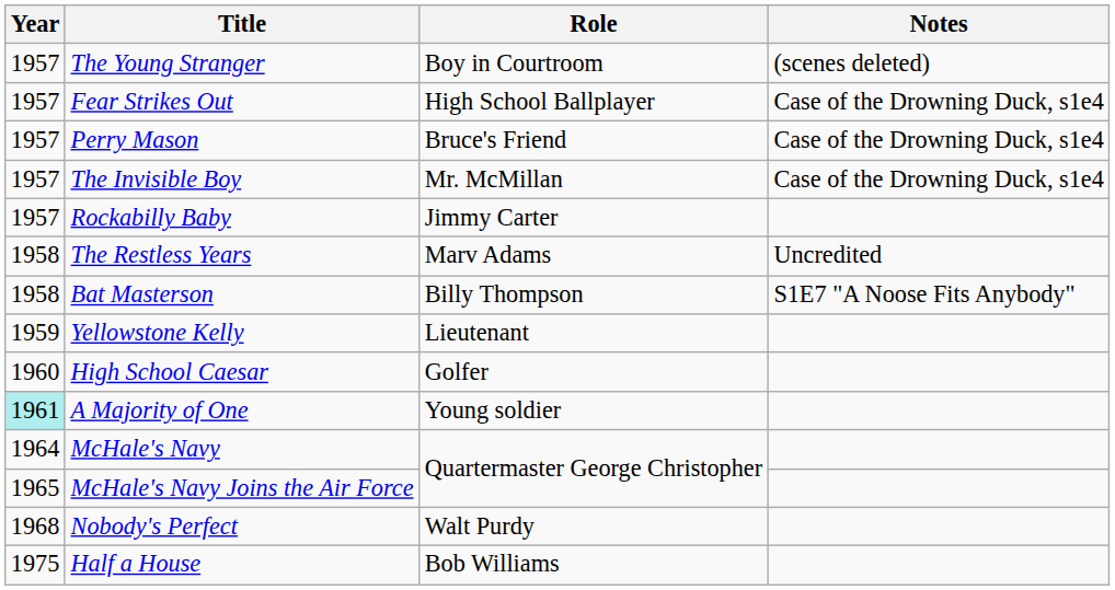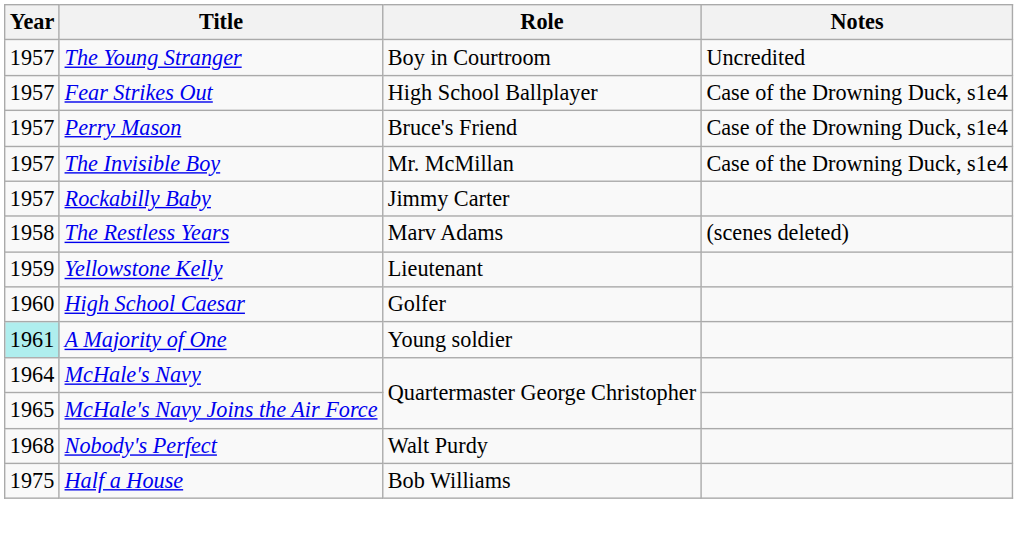The Young Stranger | Notes: (scenes deleted) -> Uncredited
The Restless Years | Notes: Uncredited -> (scenes deleted)
- row: 1958 | Bat Masterson | Billy Thompson | S1E7 "A Noose Fits Anybody"
